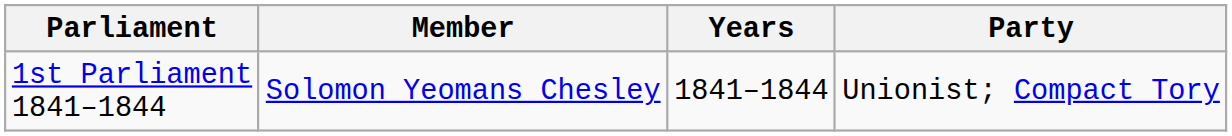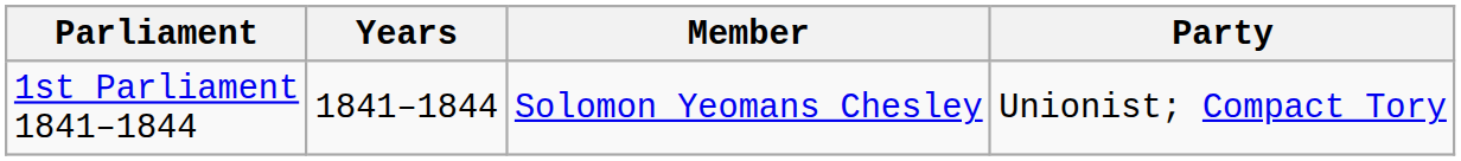columns swapped: Years <-> Member
